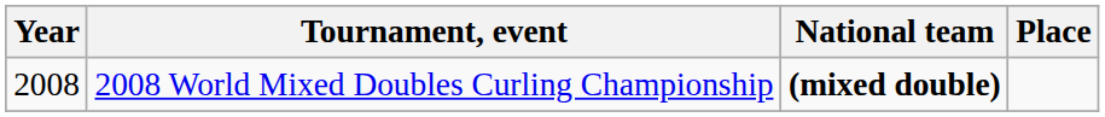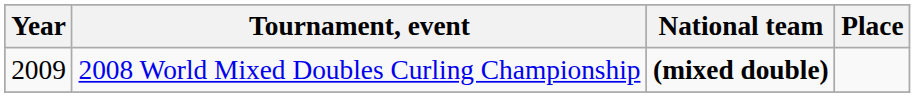2008 World Mixed Doubles Curling Championship | Year: 2008 -> 2009
